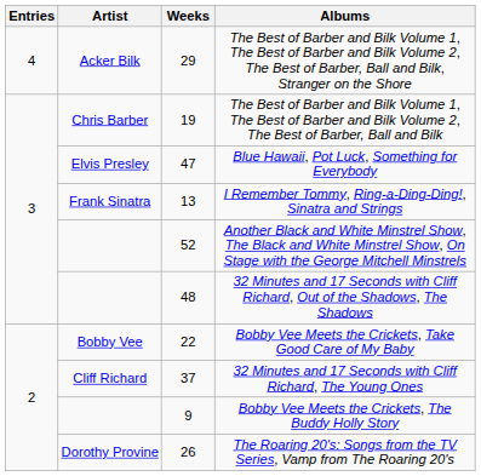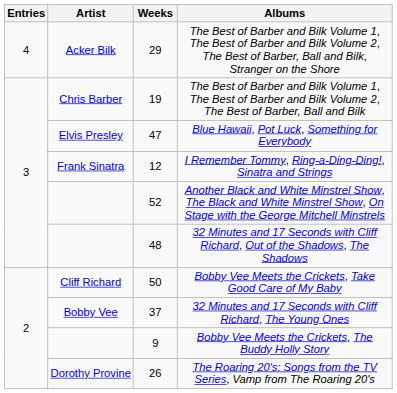I Remember Tommy, Ring-a-Ding-Ding!, Sinatra and Strings | Weeks: 13 -> 12
Bobby Vee Meets the Crickets, Take Good Care of My Baby | Artist: Bobby Vee -> Cliff Richard
Bobby Vee Meets the Crickets, Take Good Care of My Baby | Weeks: 22 -> 50
32 Minutes and 17 Seconds with Cliff Richard, The Young Ones | Artist: Cliff Richard -> Bobby Vee
